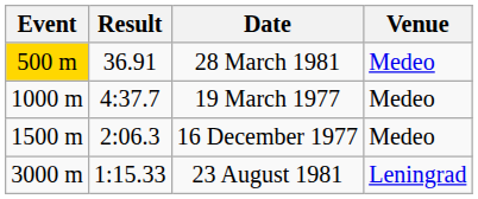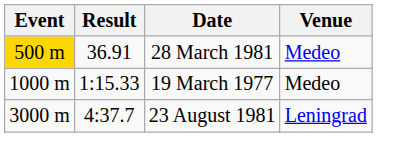19 March 1977 | Result: 4:37.7 -> 1:15.33
- row: 1500 m | 2:06.3 | 16 December 1977 | Medeo
23 August 1981 | Result: 1:15.33 -> 4:37.7
